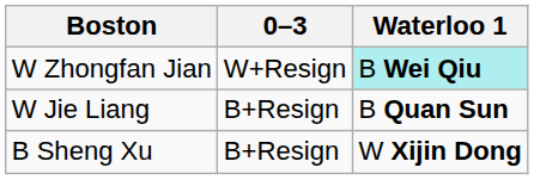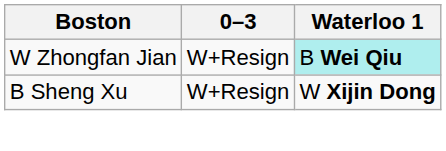- row: W Jie Liang | B+Resign | B Quan Sun
B Sheng Xu | 0–3: B+Resign -> W+Resign
